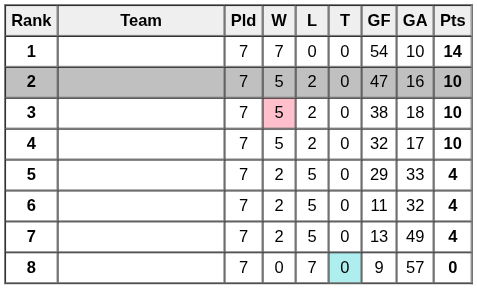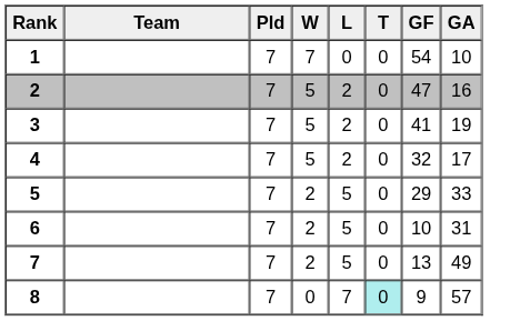- column: Pts | 14 | 10 | 10 | 10 | 4 | 4 | 4 | 0
3 | W: pink background -> no background
3 | GF: 38 -> 41
3 | GA: 18 -> 19
6 | GF: 11 -> 10
6 | GA: 32 -> 31
